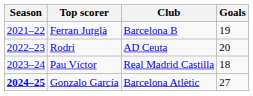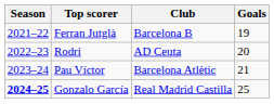Pau Víctor | Club: Real Madrid Castilla -> Barcelona Atlètic
Pau Víctor | Goals: 18 -> 21
Gonzalo García | Club: Barcelona Atlètic -> Real Madrid Castilla
Gonzalo García | Goals: 27 -> 25
